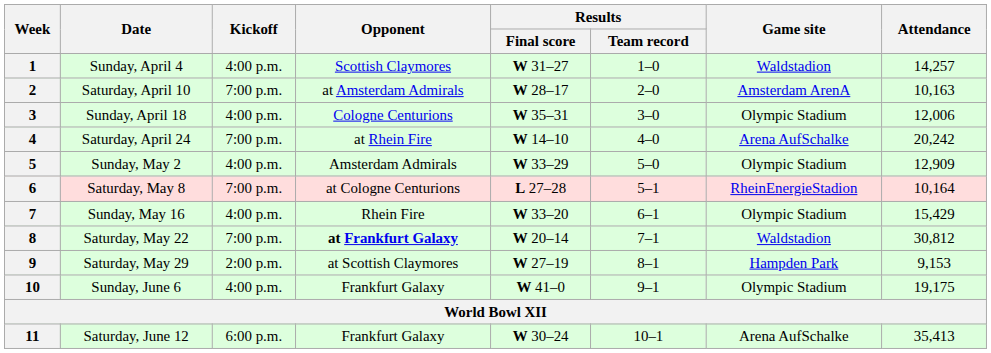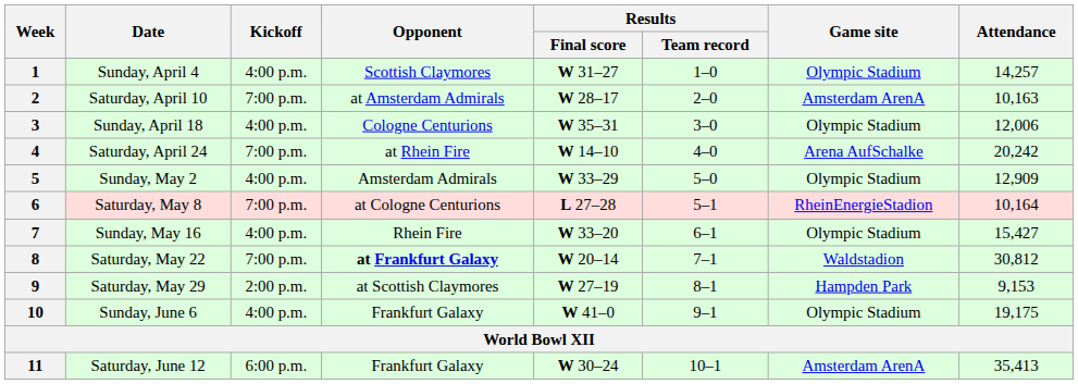1 | Game site: Waldstadion -> Olympic Stadium
7 | Attendance: 15,429 -> 15,427
11 | Game site: Arena AufSchalke -> Amsterdam ArenA
